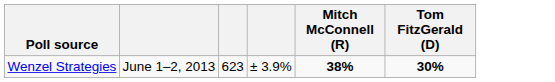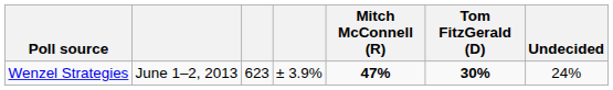+ column: Undecided | 24%
Wenzel Strategies | Mitch McConnell (R): 38% -> 47%
